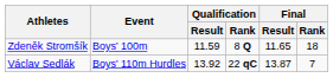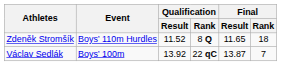Zdeněk Stromšík | Event: Boys’ 100m -> Boys’ 110m Hurdles
Zdeněk Stromšík | Qualification / Result: 11.59 -> 11.52
Václav Sedlák | Event: Boys’ 110m Hurdles -> Boys’ 100m
